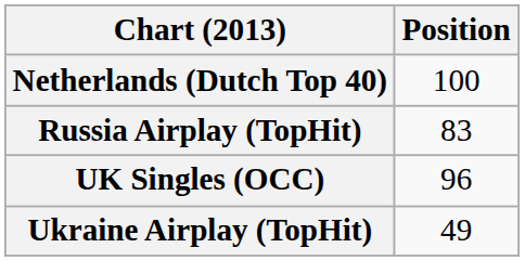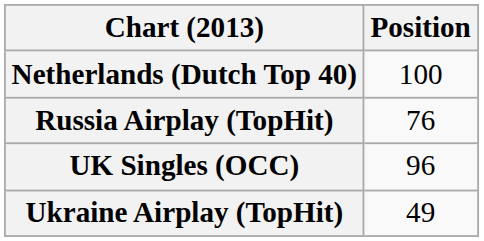Russia Airplay (TopHit) | Position: 83 -> 76
